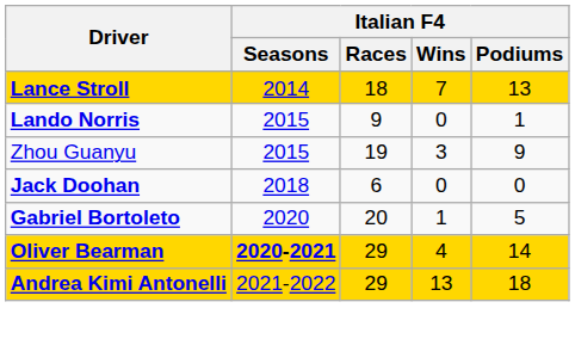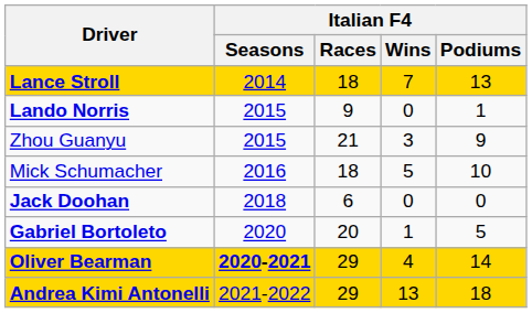Zhou Guanyu | Italian F4 / Races: 19 -> 21
+ row: Mick Schumacher | 2016 | 18 | 5 | 10
